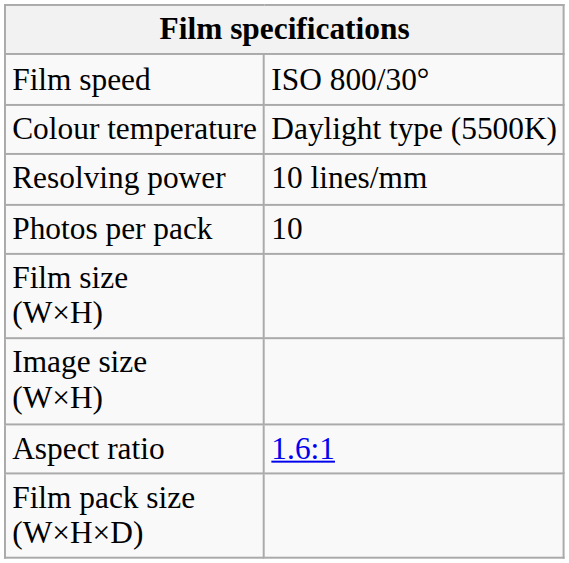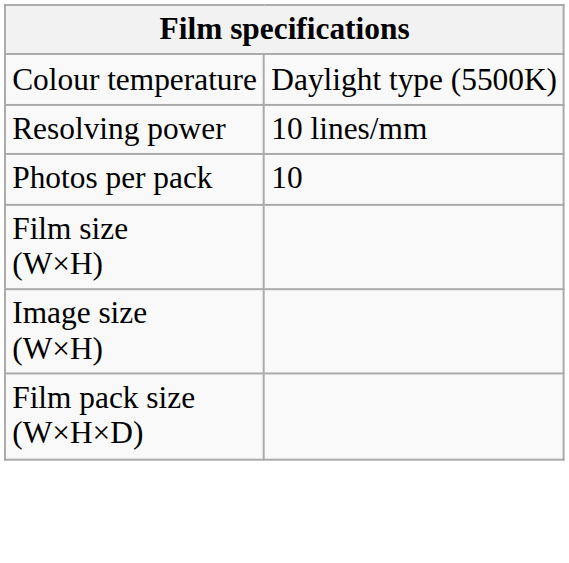- row: Film speed | ISO 800/30°
- row: Aspect ratio | 1.6:1
